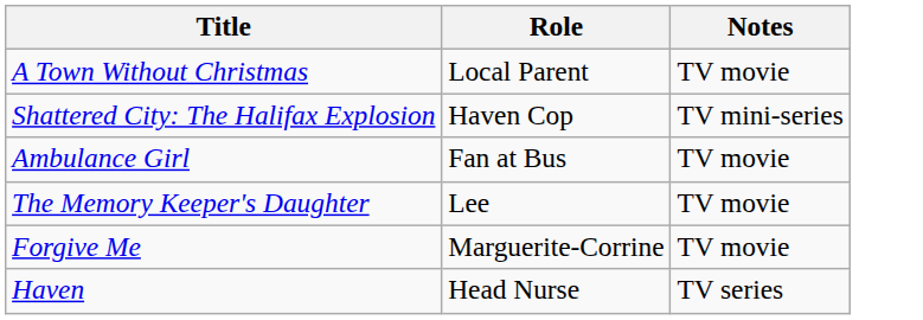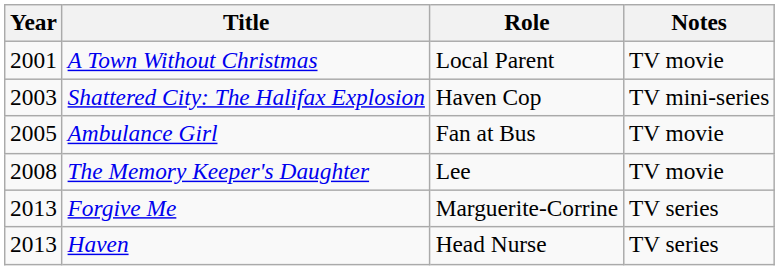+ column: Year | 2001 | 2003 | 2005 | 2008 | 2013 | 2013
Forgive Me | Notes: TV movie -> TV series
